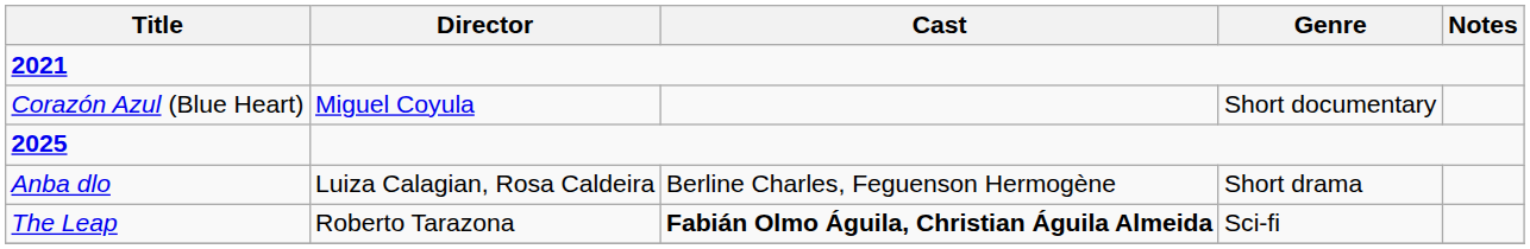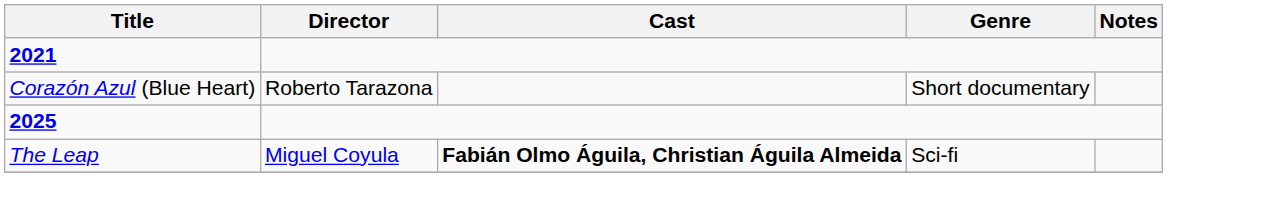Corazón Azul (Blue Heart) | Director: Miguel Coyula -> Roberto Tarazona
- row: Anba dlo | Luiza Calagian, Rosa Caldeira | Berline Charles, Feguenson Hermogène | Short drama
The Leap | Director: Roberto Tarazona -> Miguel Coyula
